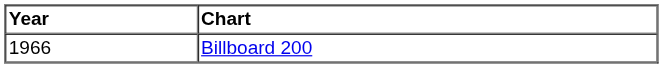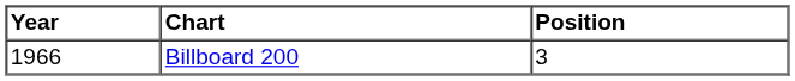+ column: Position | 3
